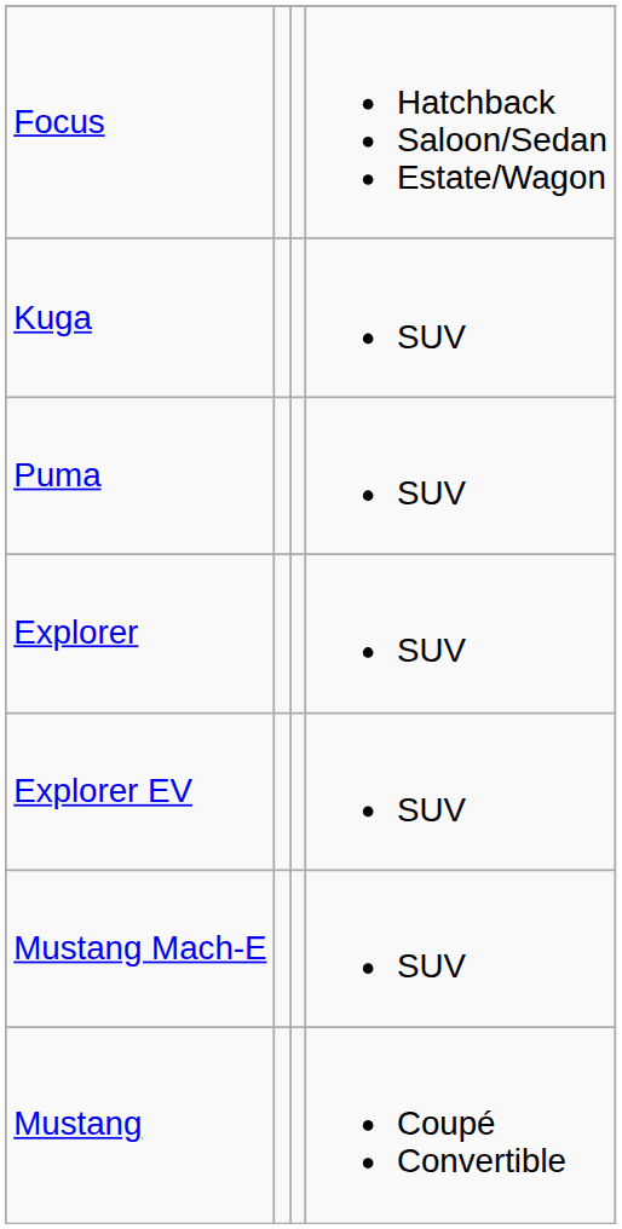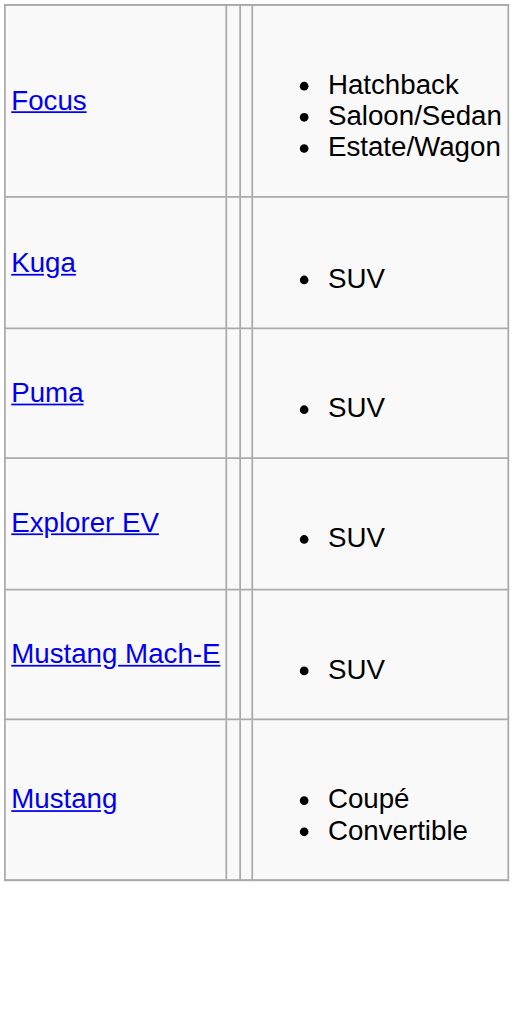- row: Explorer | SUV
